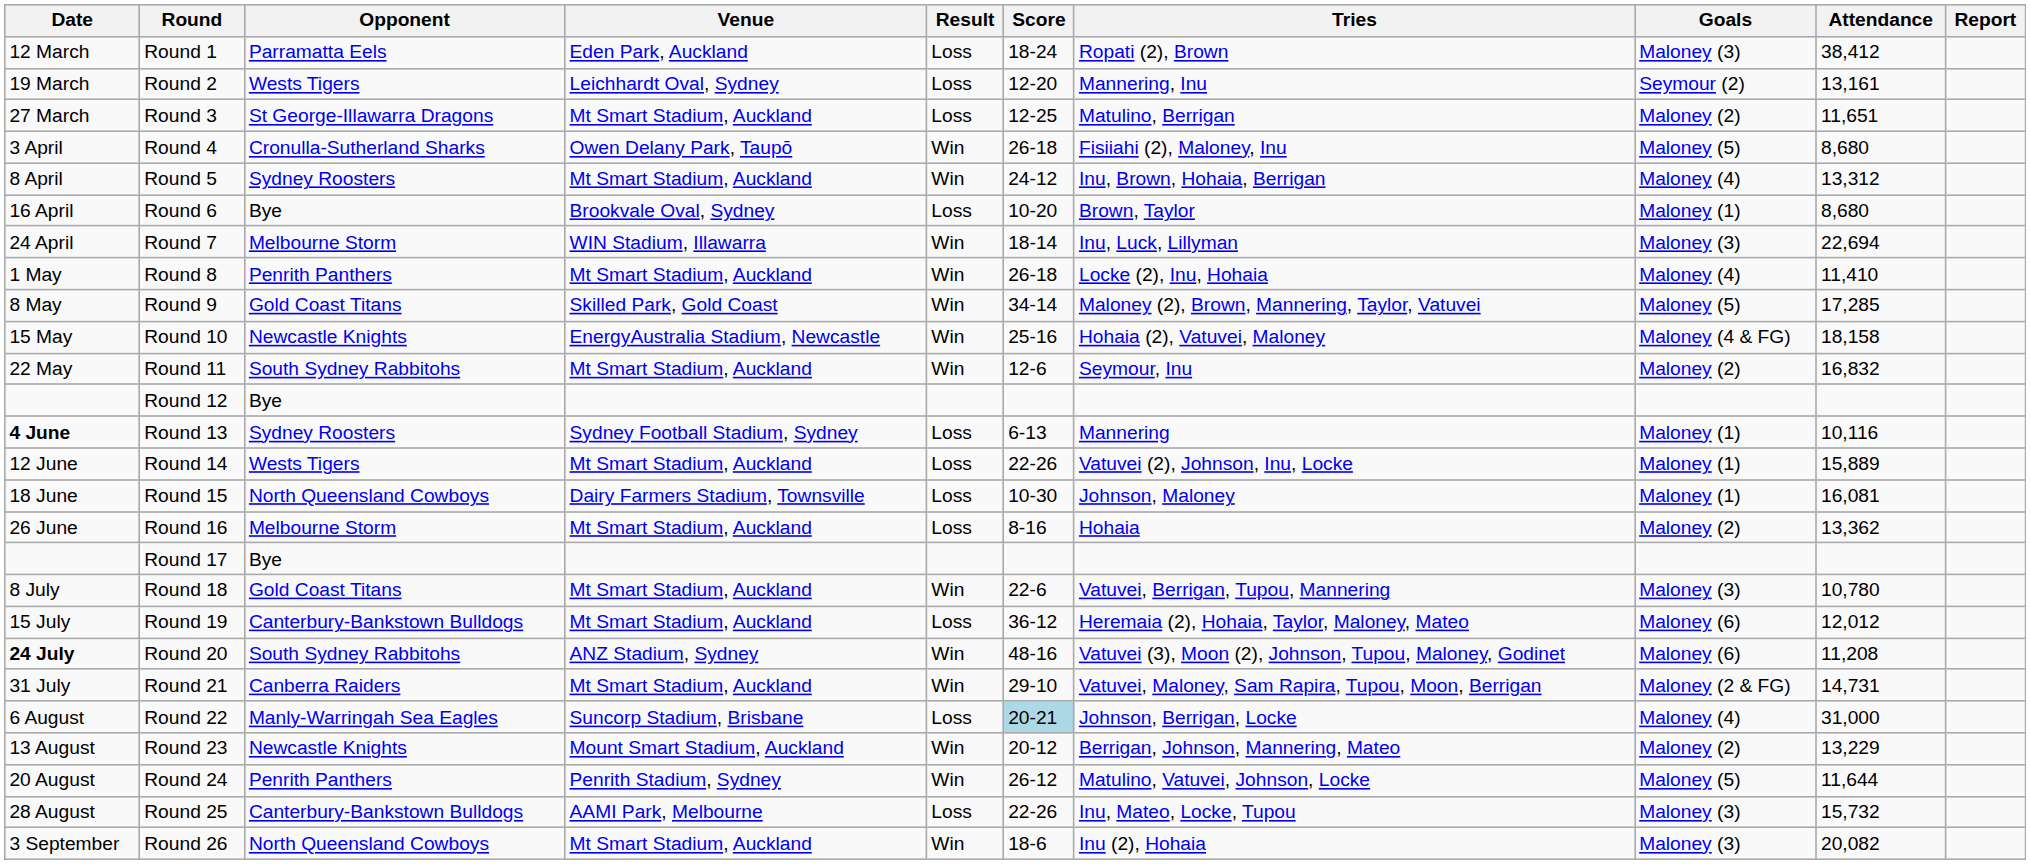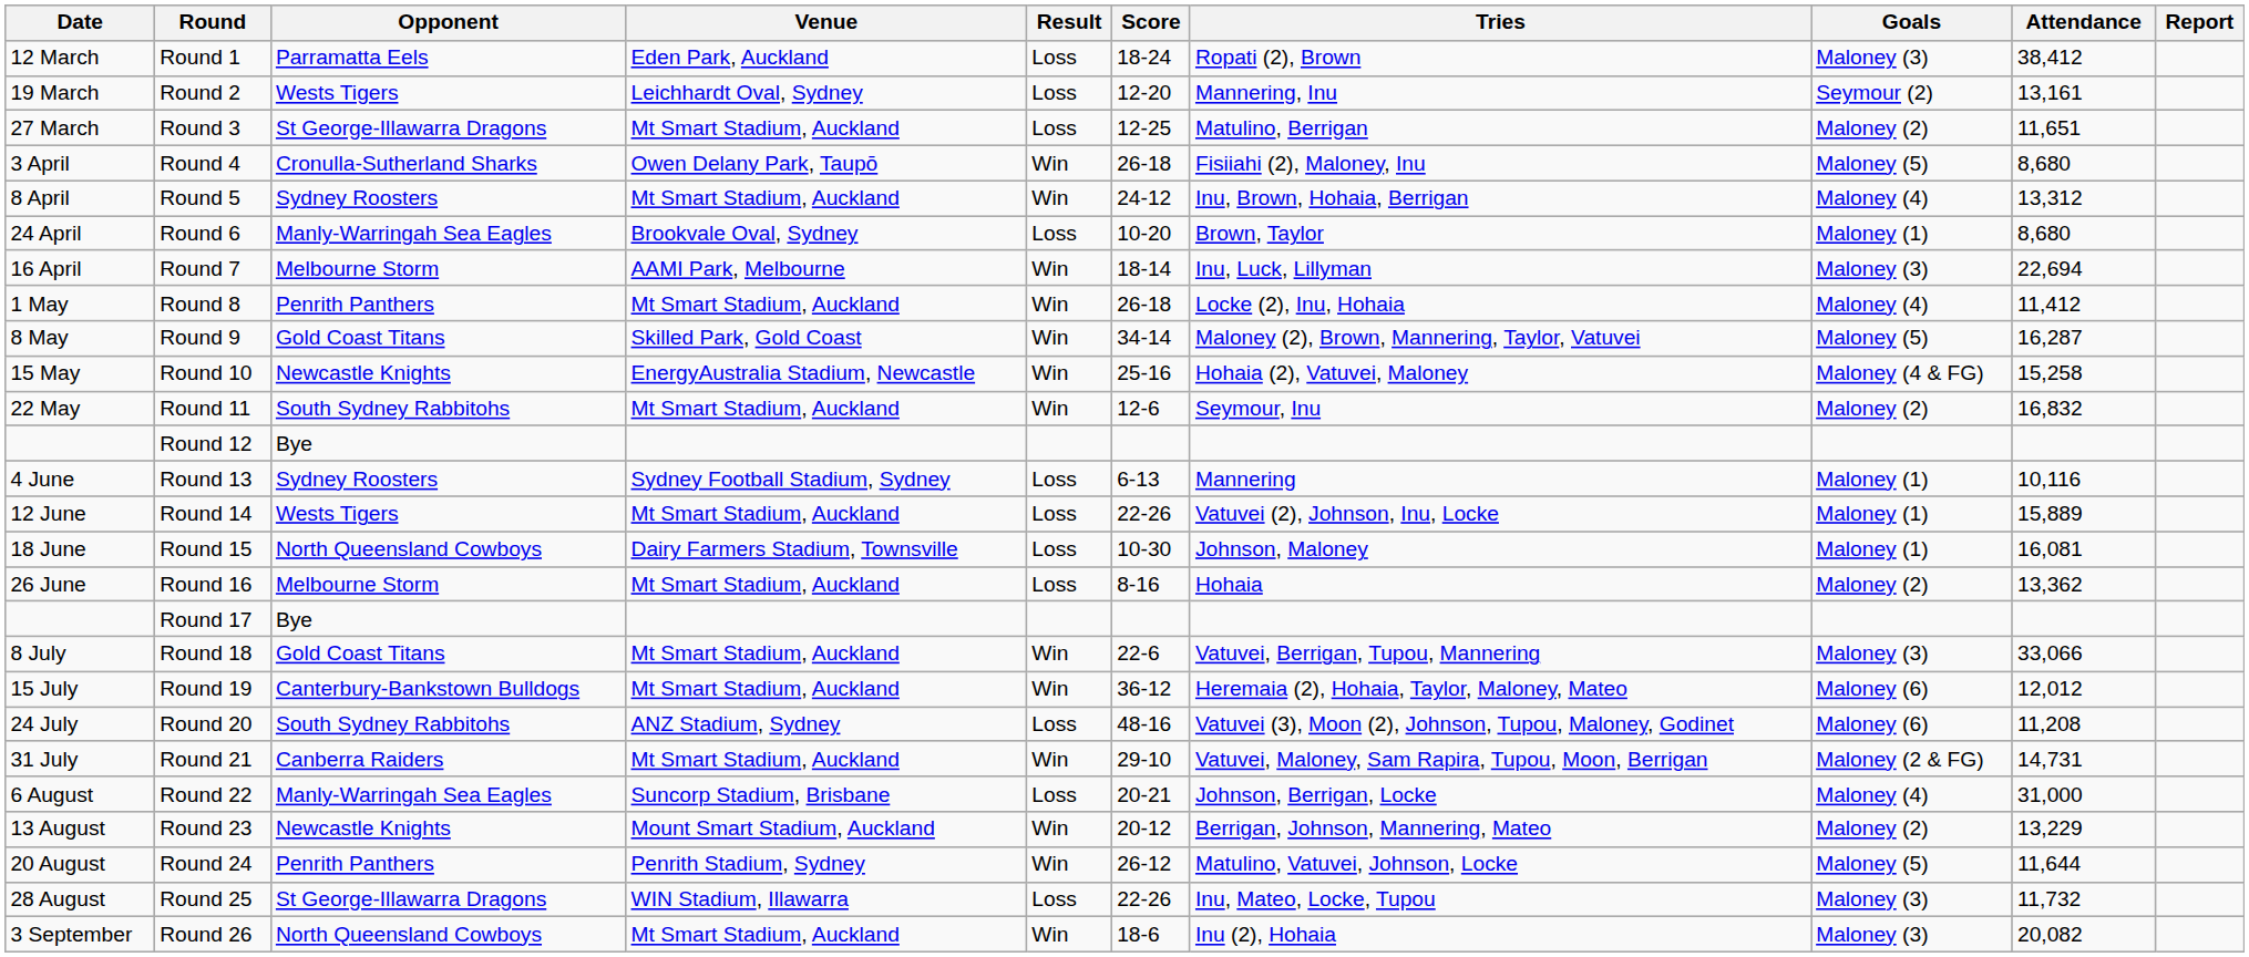Round 6 | Date: 16 April -> 24 April
Round 6 | Opponent: Bye -> Manly-Warringah Sea Eagles
Round 7 | Date: 24 April -> 16 April
Round 7 | Venue: WIN Stadium, Illawarra -> AAMI Park, Melbourne
Round 8 | Attendance: 11,410 -> 11,412
Round 9 | Attendance: 17,285 -> 16,287
Round 10 | Attendance: 18,158 -> 15,258
Round 13 | Date: bold -> normal
Round 18 | Attendance: 10,780 -> 33,066
Round 19 | Result: Loss -> Win
Round 20 | Date: bold -> normal
Round 20 | Result: Win -> Loss
Round 22 | Score: lightblue background -> no background
Round 25 | Opponent: Canterbury-Bankstown Bulldogs -> St George-Illawarra Dragons
Round 25 | Venue: AAMI Park, Melbourne -> WIN Stadium, Illawarra
Round 25 | Attendance: 15,732 -> 11,732
